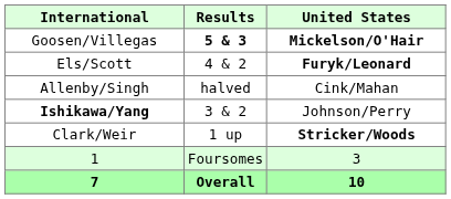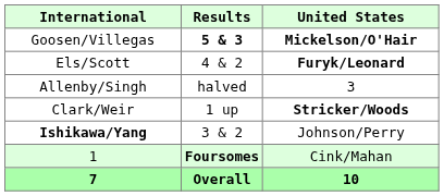Allenby/Singh | United States: Cink/Mahan -> 3
rows swapped: Clark/Weir <-> Ishikawa/Yang
1 | Results: normal -> bold
1 | United States: 3 -> Cink/Mahan
